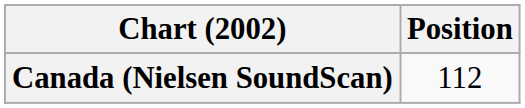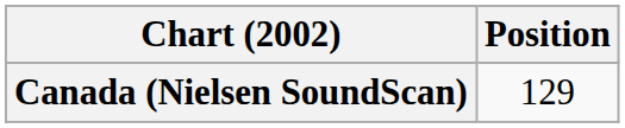Canada (Nielsen SoundScan) | Position: 112 -> 129
